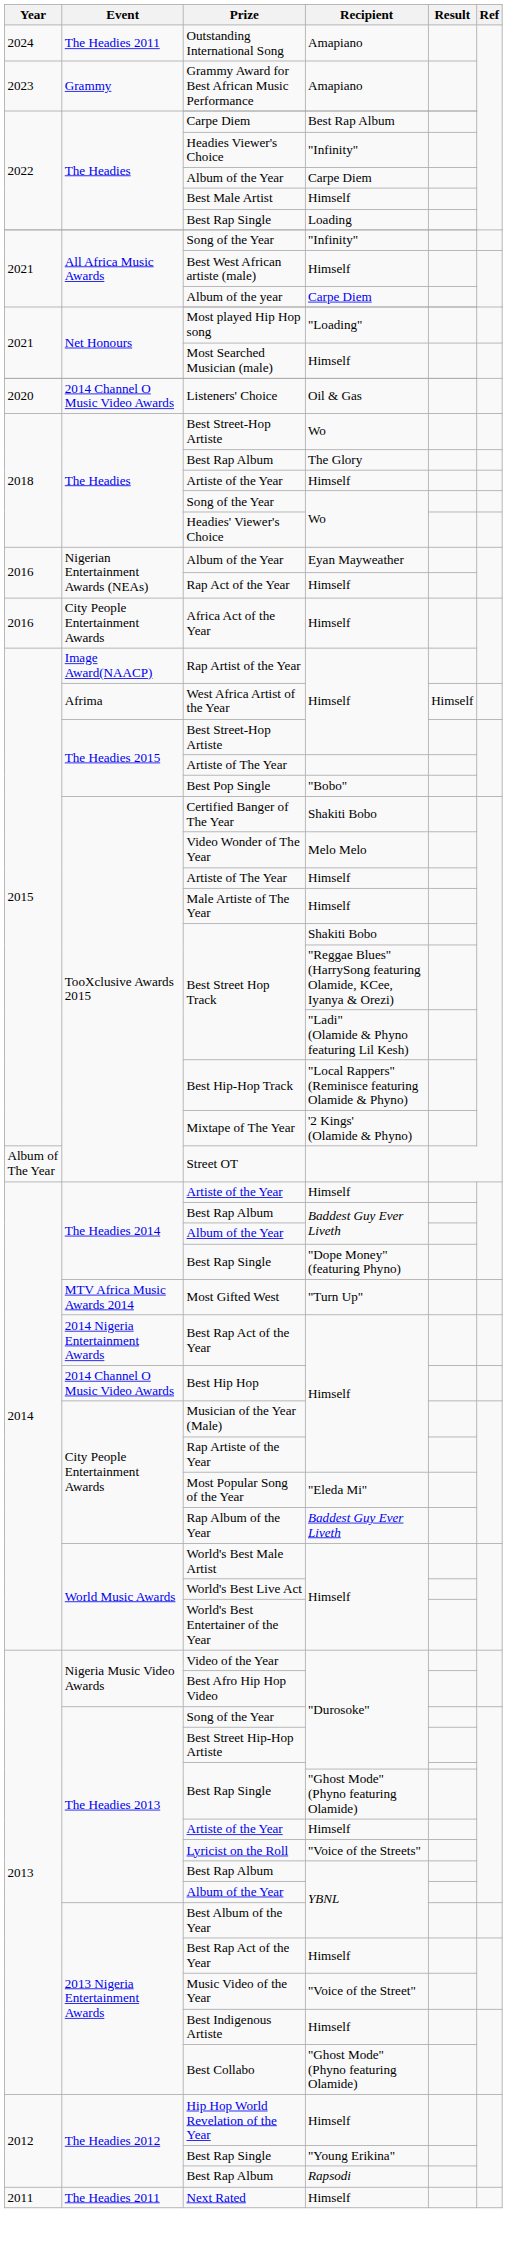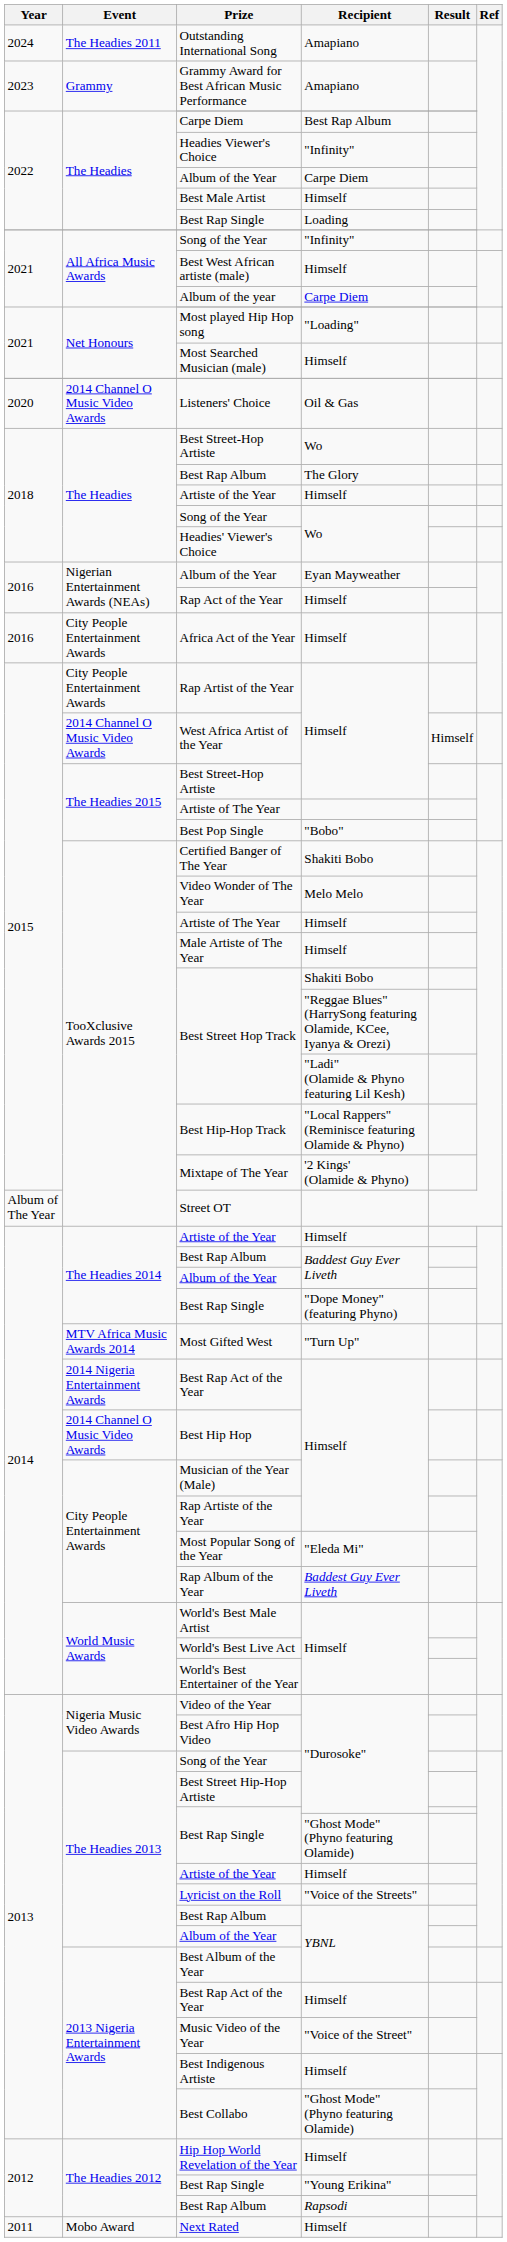Rap Artist of the Year | Event: Image Award(NAACP) -> City People Entertainment Awards
West Africa Artist of the Year | Event: Afrima -> 2014 Channel O Music Video Awards
Next Rated | Event: The Headies 2011 -> Mobo Award
